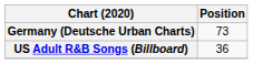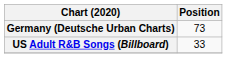US Adult R&B Songs (Billboard) | Position: 36 -> 33
